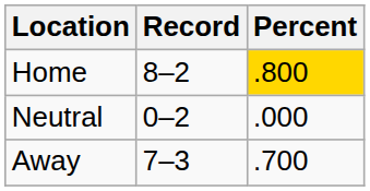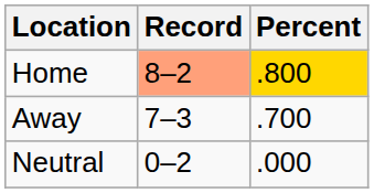Home | Record: no background -> lightsalmon background
rows swapped: Away <-> Neutral
